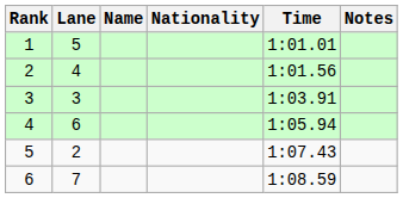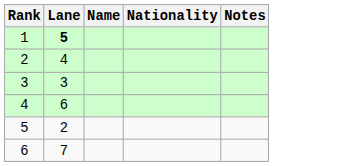- column: Time | 1:01.01 | 1:01.56 | 1:03.91 | 1:05.94 | 1:07.43 | 1:08.59
1 | Lane: normal -> bold
